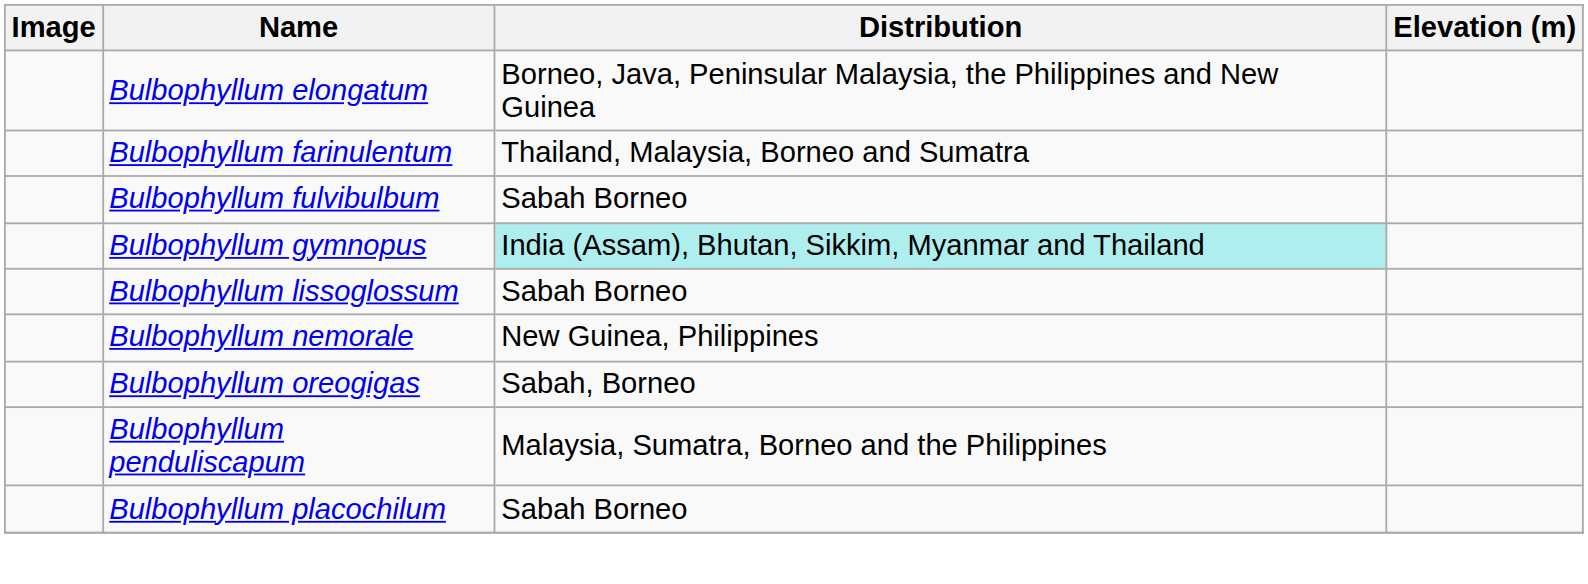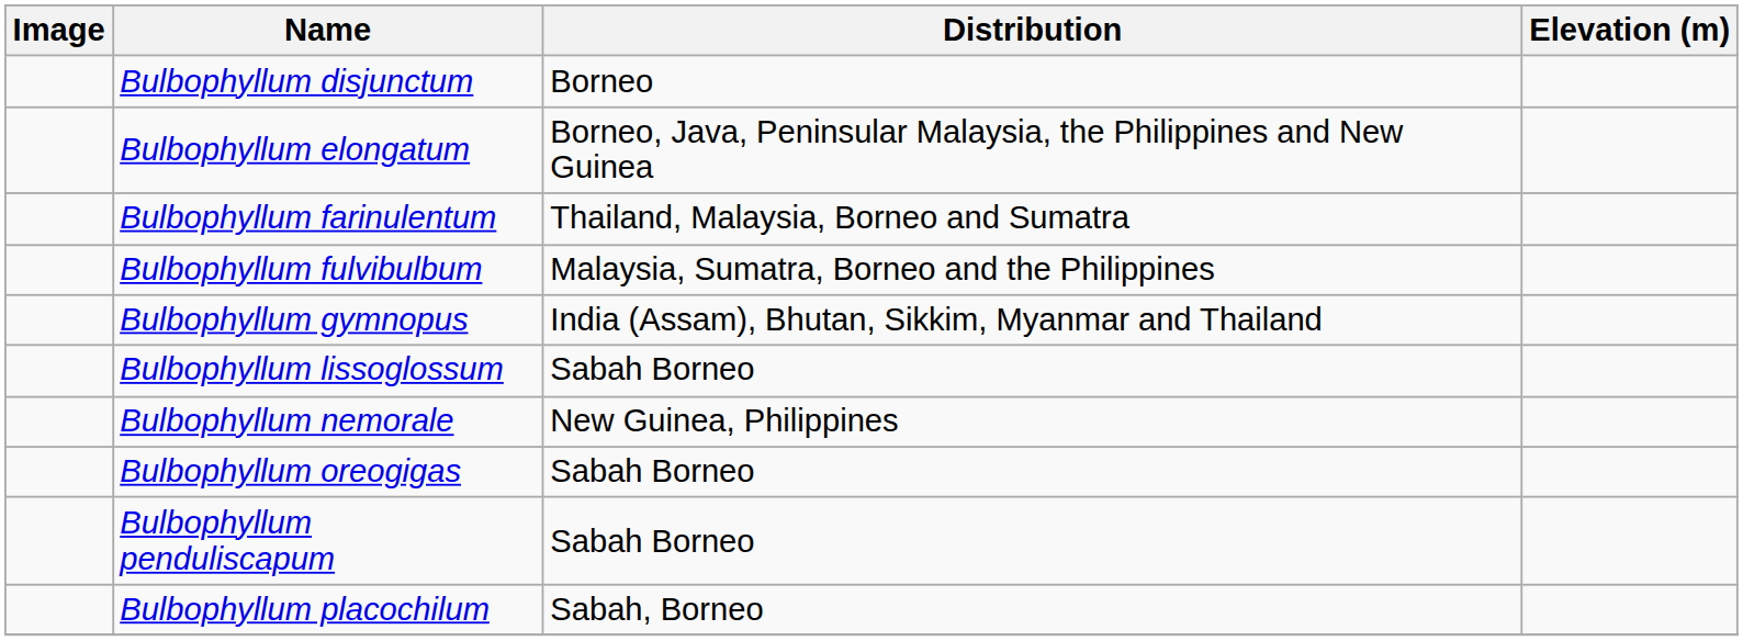+ row: Bulbophyllum disjunctum | Borneo
Bulbophyllum fulvibulbum | Distribution: Sabah Borneo -> Malaysia, Sumatra, Borneo and the Philippines
Bulbophyllum gymnopus | Distribution: paleturquoise background -> no background
Bulbophyllum oreogigas | Distribution: Sabah, Borneo -> Sabah Borneo
Bulbophyllum penduliscapum | Distribution: Malaysia, Sumatra, Borneo and the Philippines -> Sabah Borneo
Bulbophyllum placochilum | Distribution: Sabah Borneo -> Sabah, Borneo
